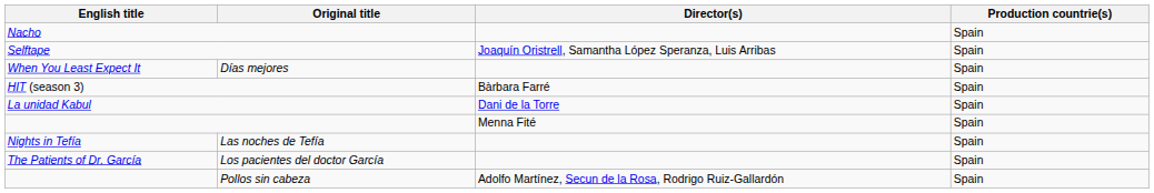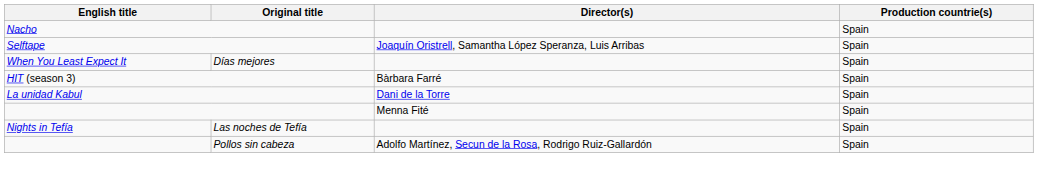- row: The Patients of Dr. García | Los pacientes del doctor García | Spain
